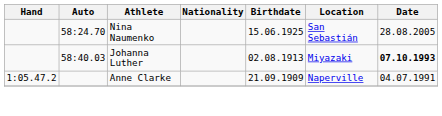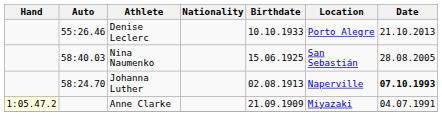+ row: 55:26.46 | Denise Leclerc | 10.10.1933 | Porto Alegre | 21.10.2013
Nina Naumenko | Auto: 58:24.70 -> 58:40.03
Johanna Luther | Auto: 58:40.03 -> 58:24.70
Johanna Luther | Location: Miyazaki -> Naperville
Anne Clarke | Hand: no background -> lightyellow background
Anne Clarke | Location: Naperville -> Miyazaki
